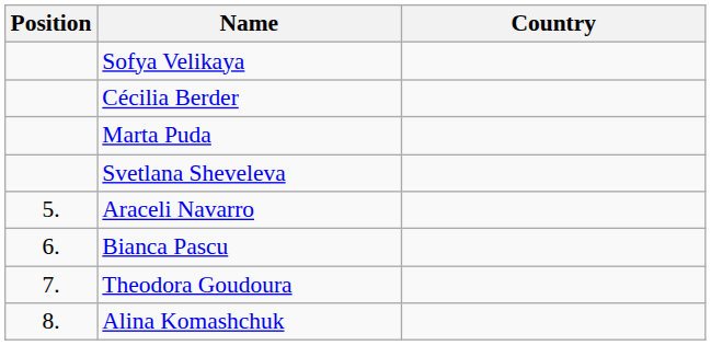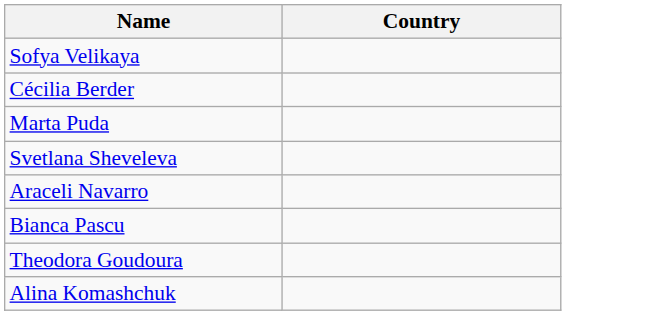- column: Position | 5. | 6. | 7. | 8.
